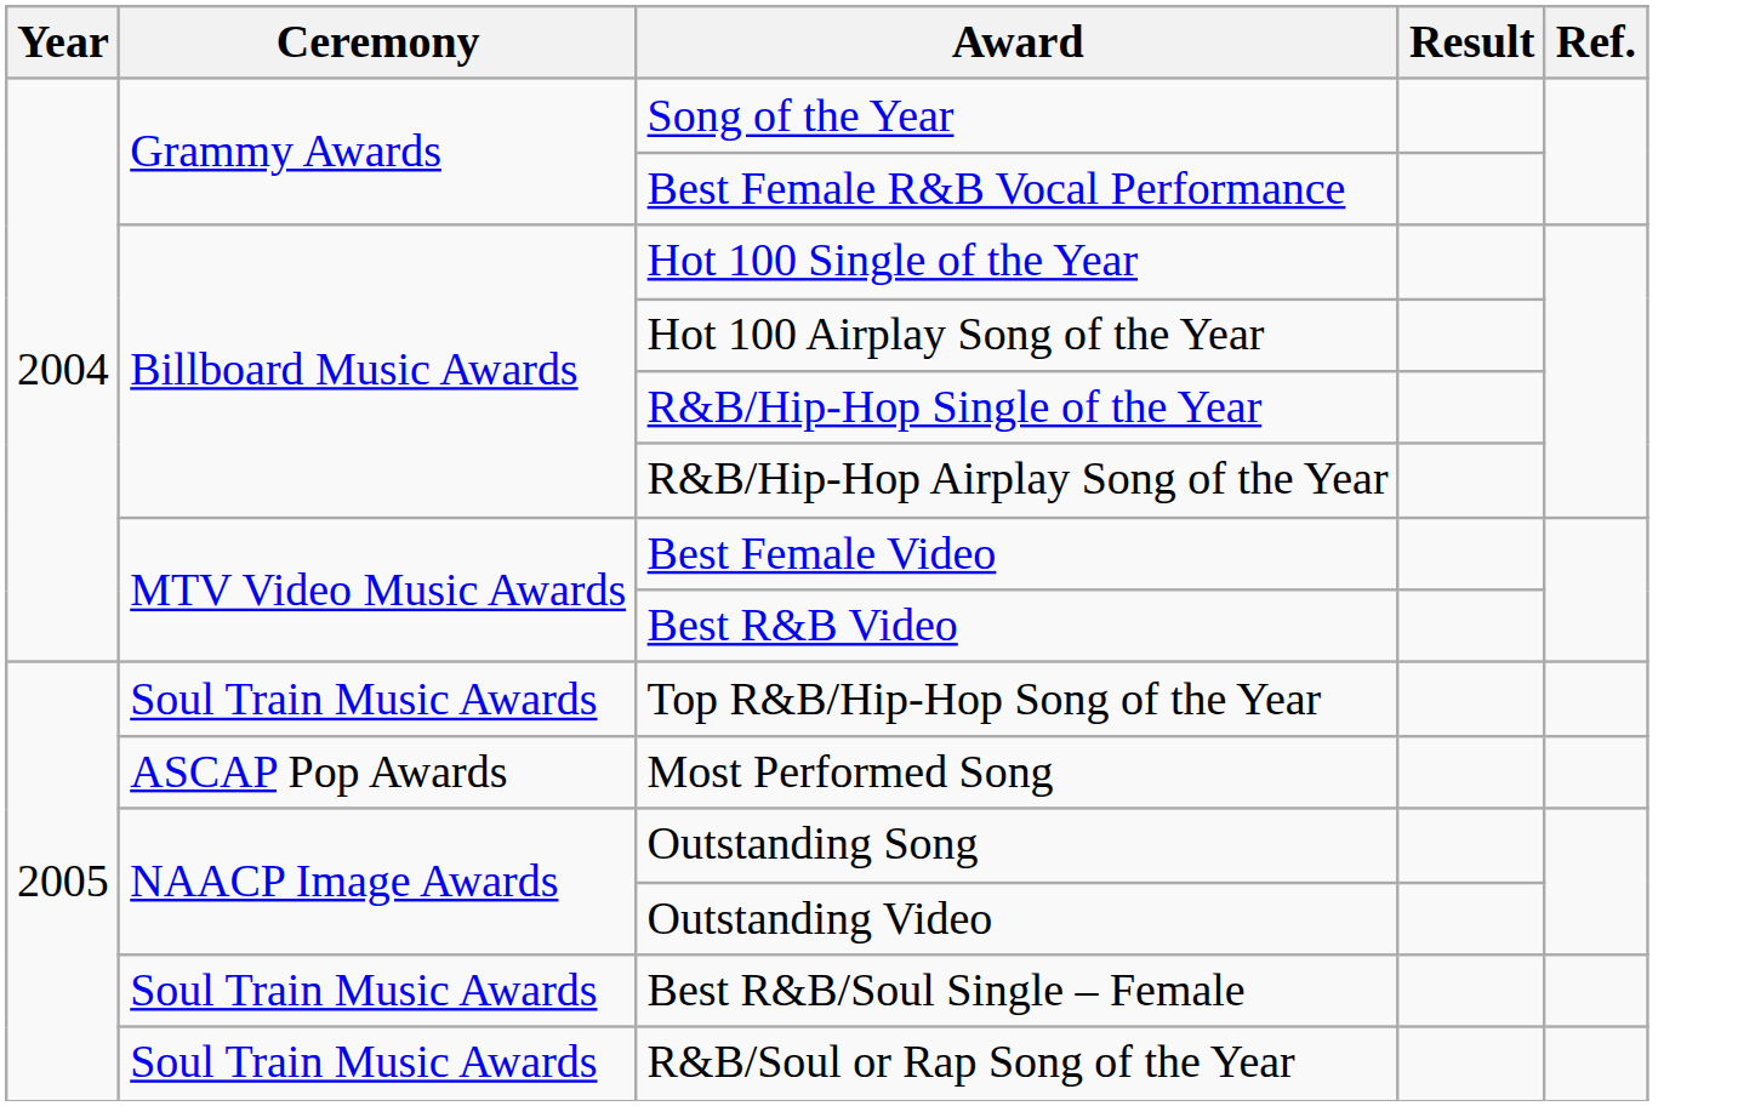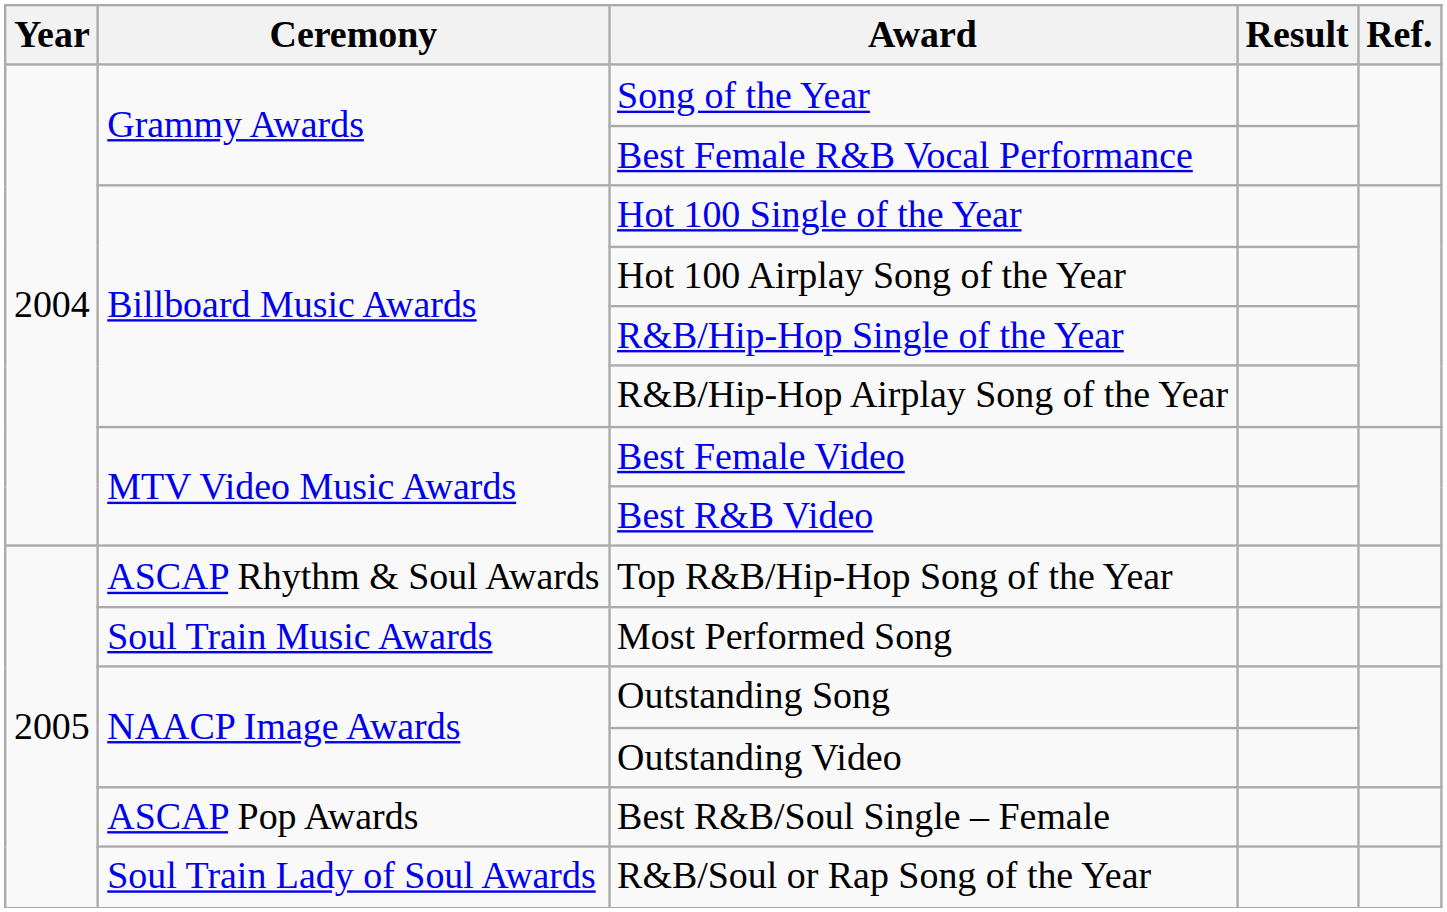Top R&B/Hip-Hop Song of the Year | Ceremony: Soul Train Music Awards -> ASCAP Rhythm & Soul Awards
Most Performed Song | Ceremony: ASCAP Pop Awards -> Soul Train Music Awards
Best R&B/Soul Single – Female | Ceremony: Soul Train Music Awards -> ASCAP Pop Awards
R&B/Soul or Rap Song of the Year | Ceremony: Soul Train Music Awards -> Soul Train Lady of Soul Awards
